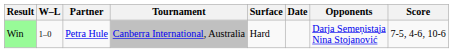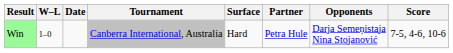columns swapped: Date <-> Partner
